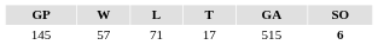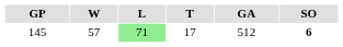145 | L: no background -> lightgreen background
145 | GA: 515 -> 512
